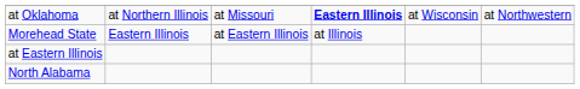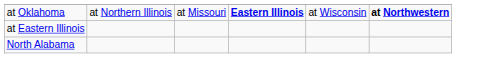at Oklahoma | column 6: normal -> bold
- row: Morehead State | Eastern Illinois | at Eastern Illinois | at Illinois
